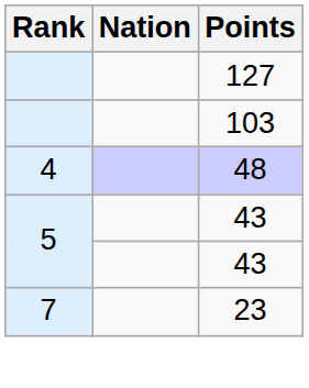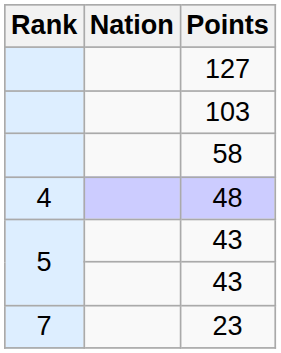+ row: 58
